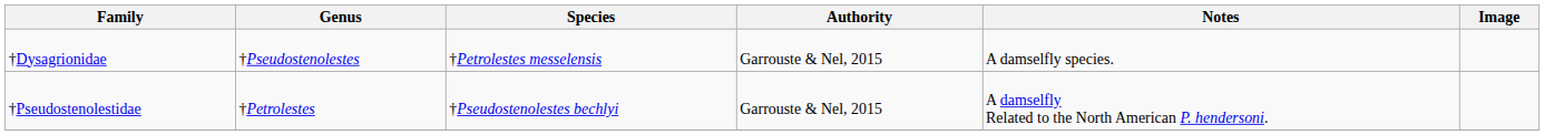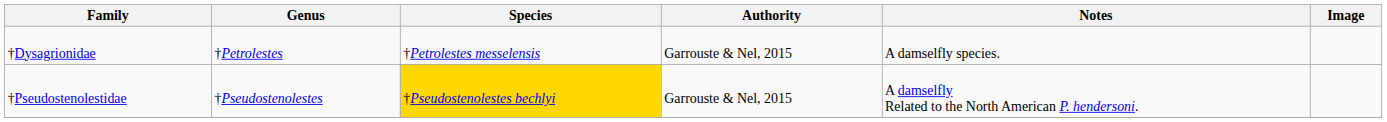†Dysagrionidae | Genus: †Pseudostenolestes -> †Petrolestes
†Pseudostenolestidae | Genus: †Petrolestes -> †Pseudostenolestes
†Pseudostenolestidae | Species: no background -> gold background
